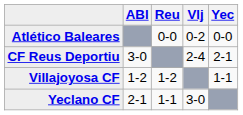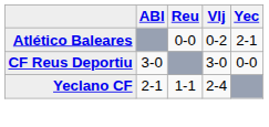Atlético Baleares | Yec: 0-0 -> 2-1
CF Reus Deportiu | Vlj: 2-4 -> 3-0
CF Reus Deportiu | Yec: 2-1 -> 0-0
- row: Villajoyosa CF | 1-2 | 1-2 | 1-1
Yeclano CF | Vlj: 3-0 -> 2-4
